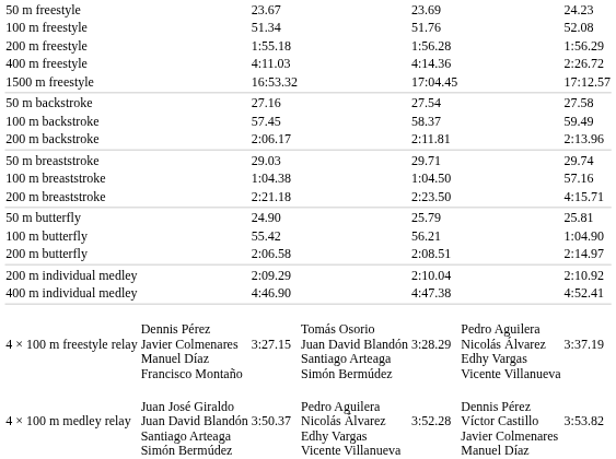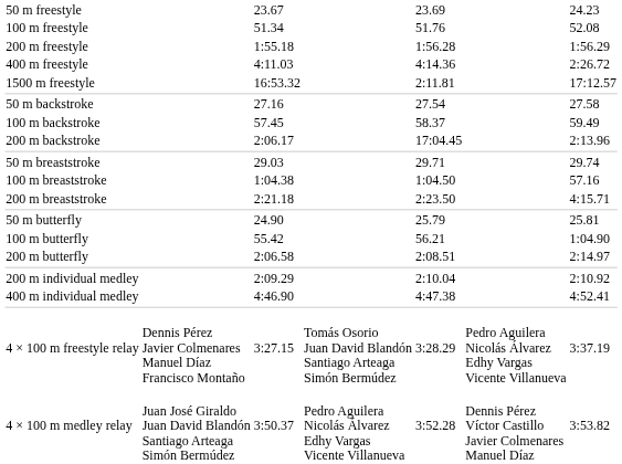1500 m freestyle | column 5: 17:04.45 -> 2:11.81
200 m backstroke | column 5: 2:11.81 -> 17:04.45
